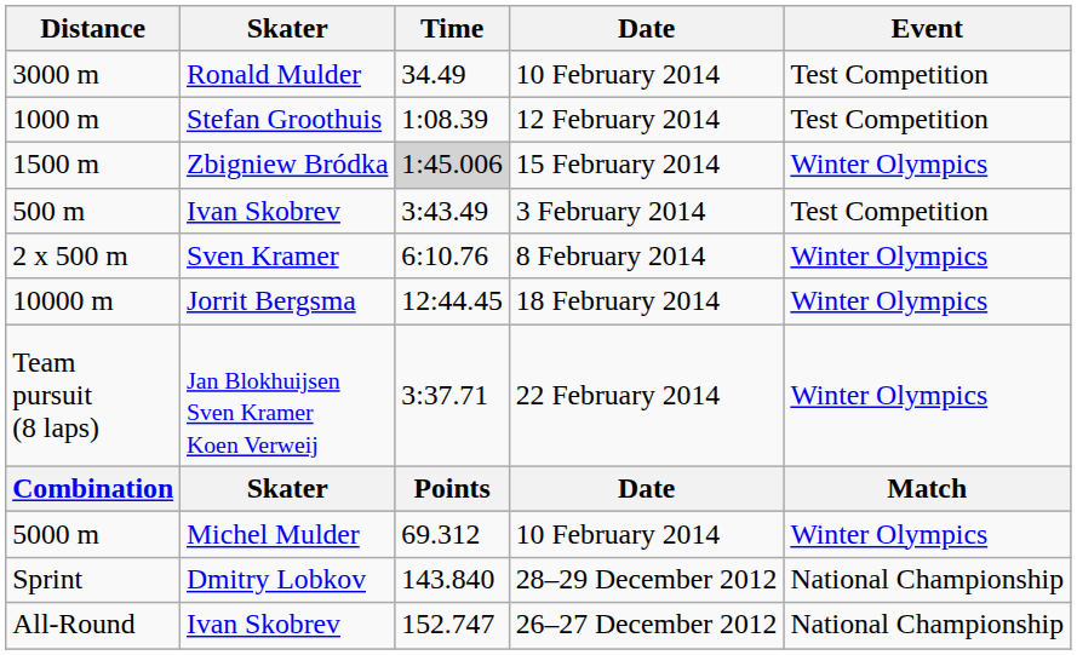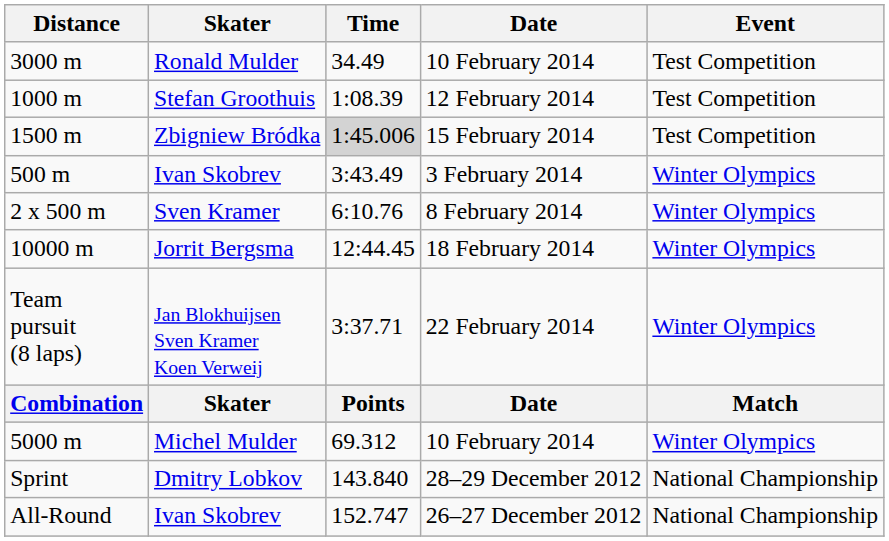Zbigniew Bródka | Event: Winter Olympics -> Test Competition
Ivan Skobrev / 3 February 2014 | Event: Test Competition -> Winter Olympics
